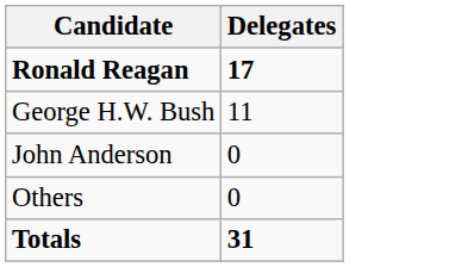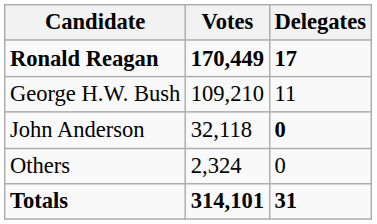+ column: Votes | 170,449 | 109,210 | 32,118 | 2,324 | 314,101
John Anderson | Delegates: normal -> bold
